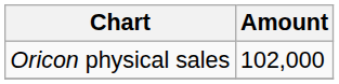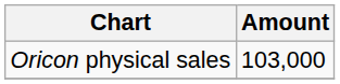Oricon physical sales | Amount: 102,000 -> 103,000
